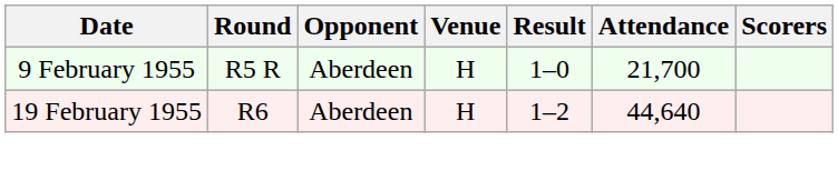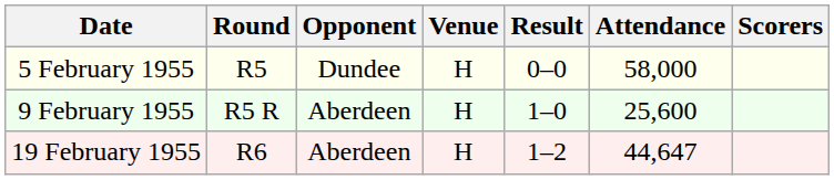+ row: 5 February 1955 | R5 | Dundee | H | 0–0 | 58,000
9 February 1955 | Attendance: 21,700 -> 25,600
19 February 1955 | Attendance: 44,640 -> 44,647
